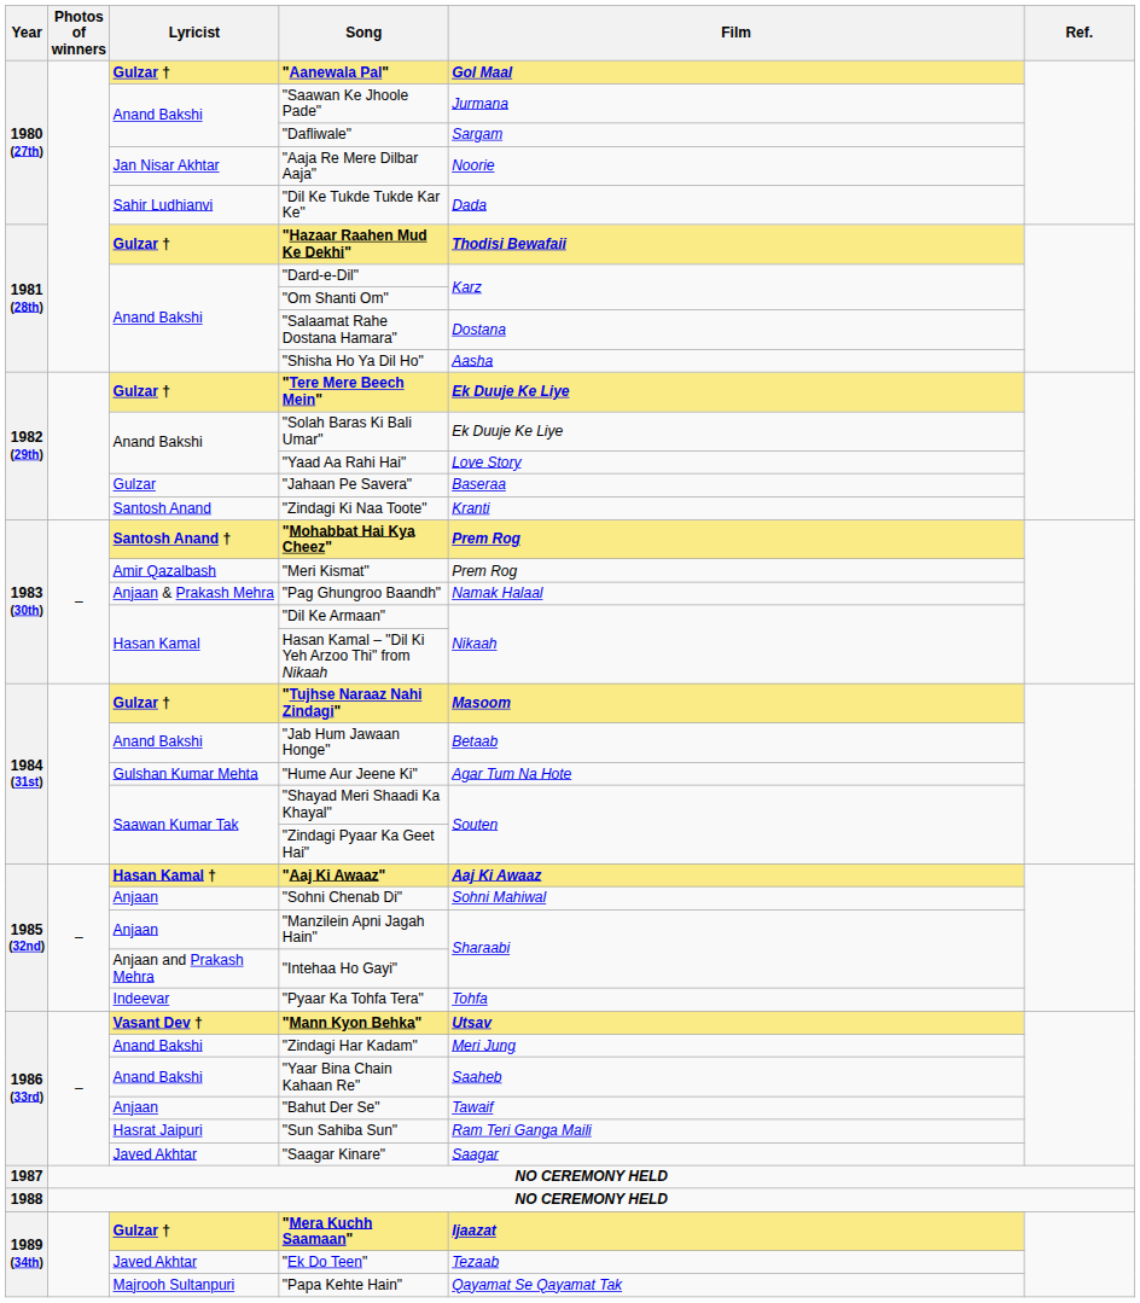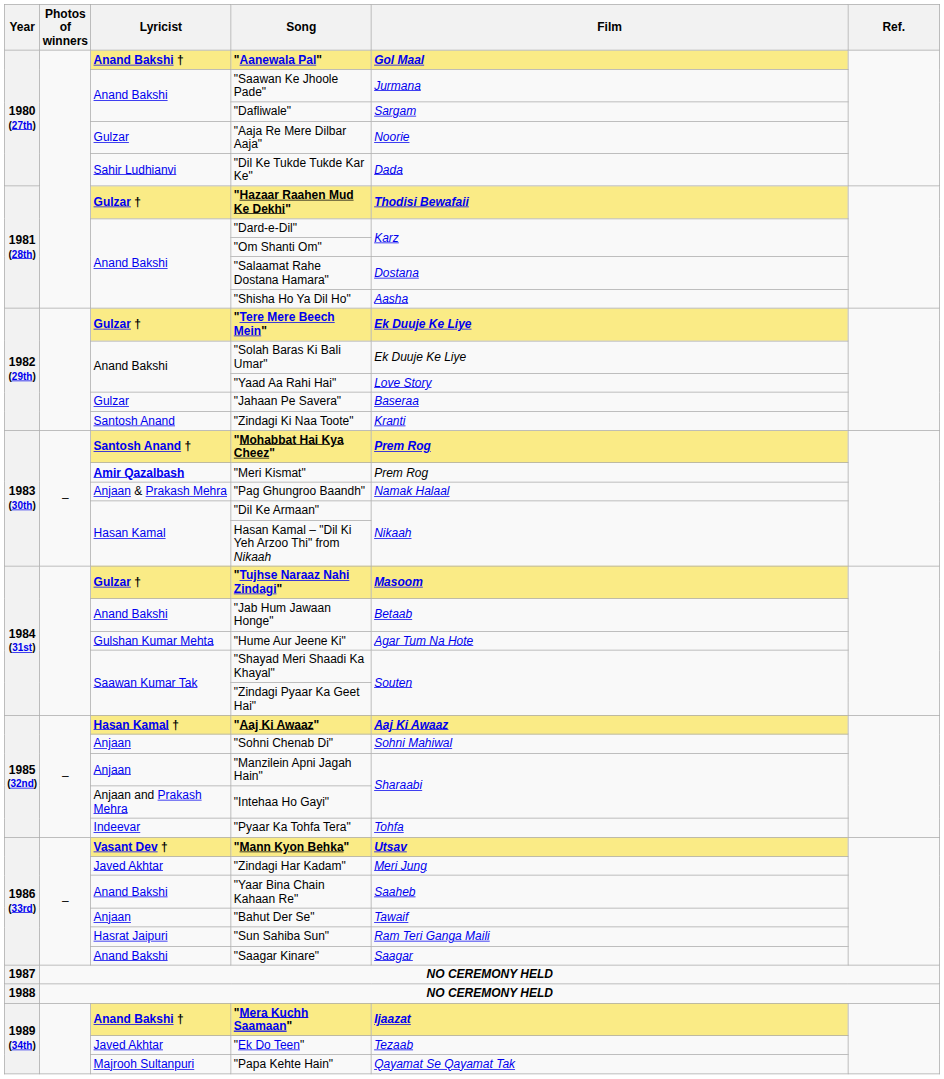"Aanewala Pal" | Lyricist: Gulzar † -> Anand Bakshi †
"Aaja Re Mere Dilbar Aaja" | Lyricist: Jan Nisar Akhtar -> Gulzar
"Meri Kismat" | Lyricist: normal -> bold
"Zindagi Har Kadam" | Lyricist: Anand Bakshi -> Javed Akhtar
"Saagar Kinare" | Lyricist: Javed Akhtar -> Anand Bakshi
"Mera Kuchh Saamaan" | Lyricist: Gulzar † -> Anand Bakshi †
